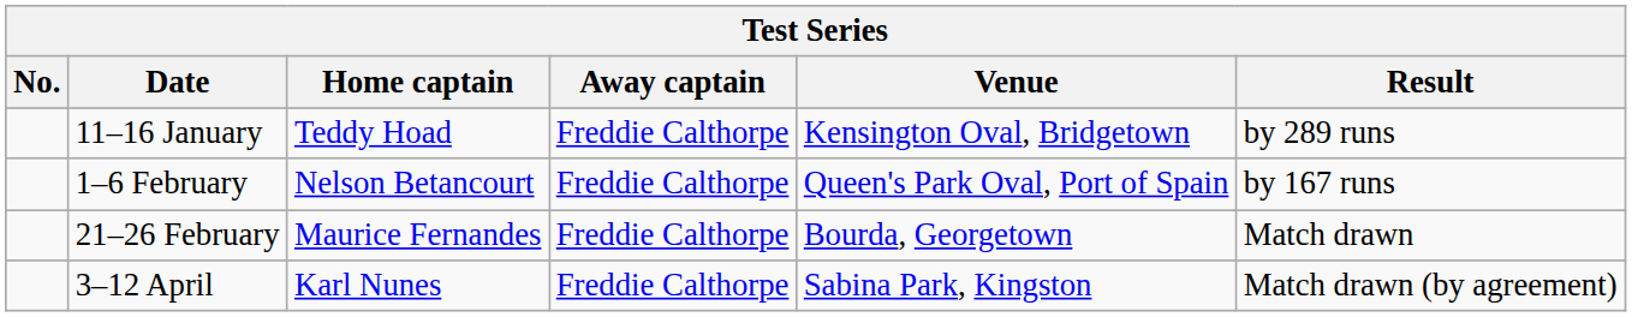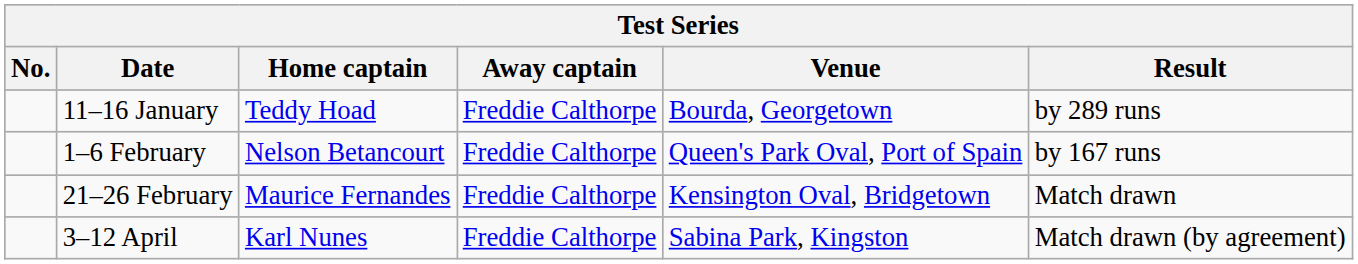11–16 January | Venue: Kensington Oval, Bridgetown -> Bourda, Georgetown
21–26 February | Venue: Bourda, Georgetown -> Kensington Oval, Bridgetown
